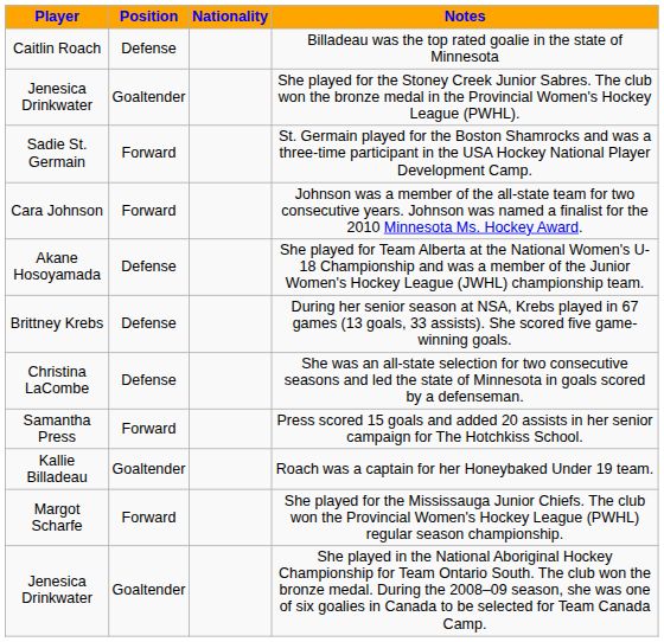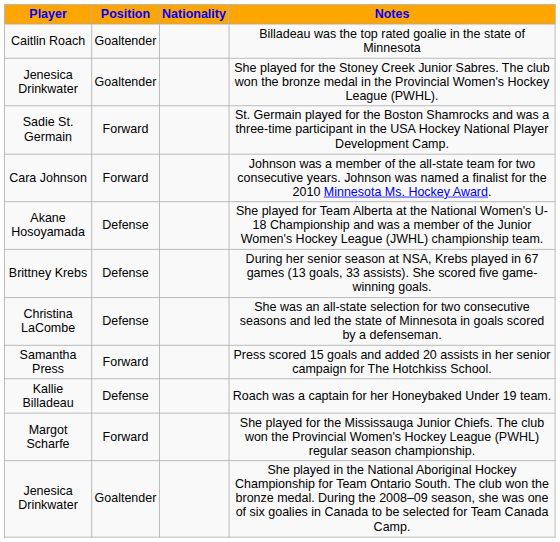Billadeau was the top rated goalie in the state of Minnesota | Position: Defense -> Goaltender
Roach was a captain for her Honeybaked Under 19 team. | Position: Goaltender -> Defense
